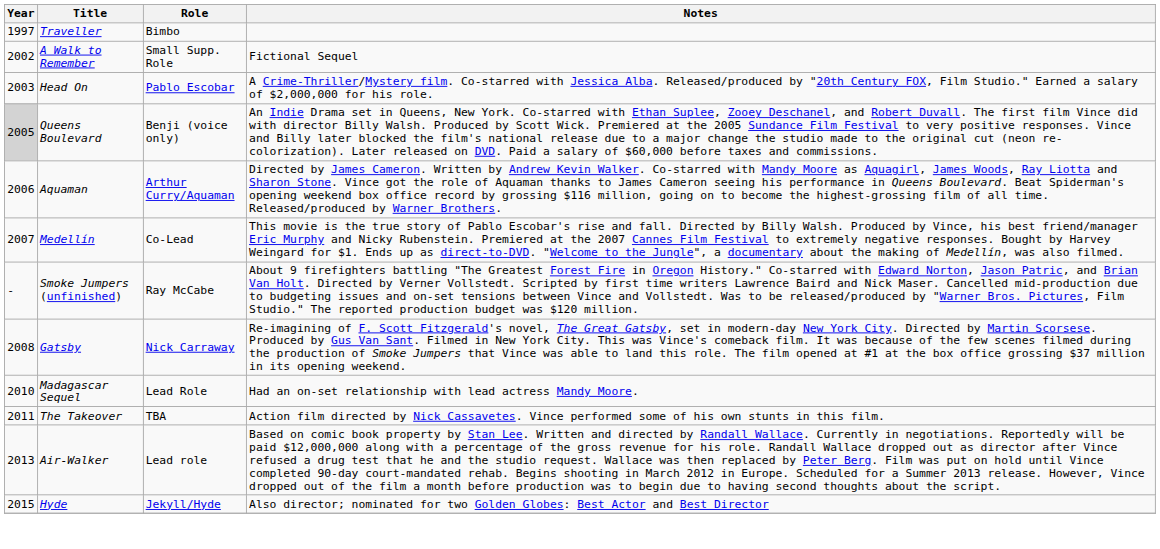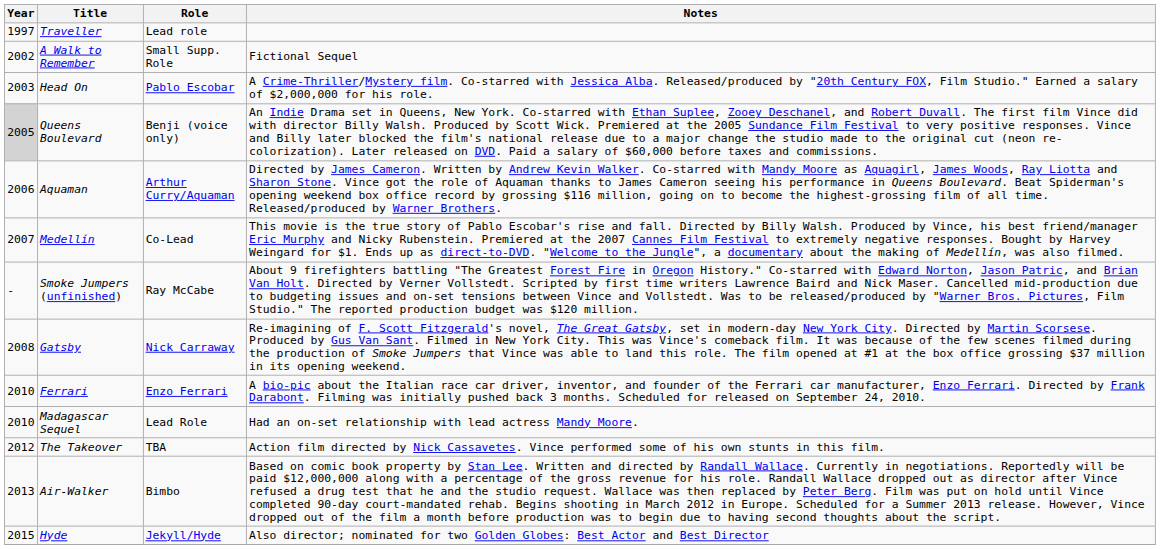Traveller | Role: Bimbo -> Lead role
+ row: 2010 | Ferrari | Enzo Ferrari | A bio-pic about the Italian race car driver, inventor, and founder of the Ferrari car manufacturer, Enzo Ferrari. Directed by Frank Darabont. Filming was initially pushed back 3 months. Scheduled for released on September 24, 2010.
The Takeover | Year: 2011 -> 2012
Air-Walker | Role: Lead role -> Bimbo
